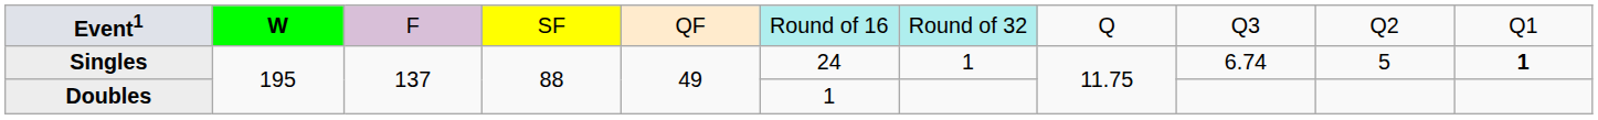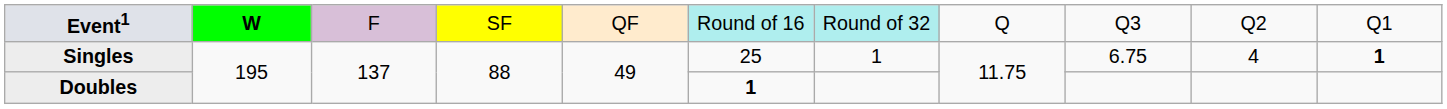Singles | column 6: 24 -> 25
Singles | column 9: 6.74 -> 6.75
Singles | column 10: 5 -> 4
Doubles | column 6: normal -> bold
